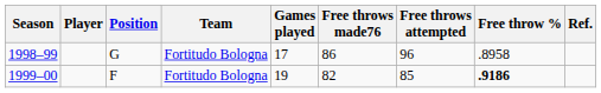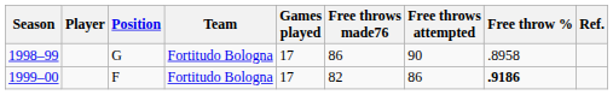1998–99 | Free throws attempted: 96 -> 90
1999–00 | Games played: 19 -> 17
1999–00 | Free throws attempted: 85 -> 86
